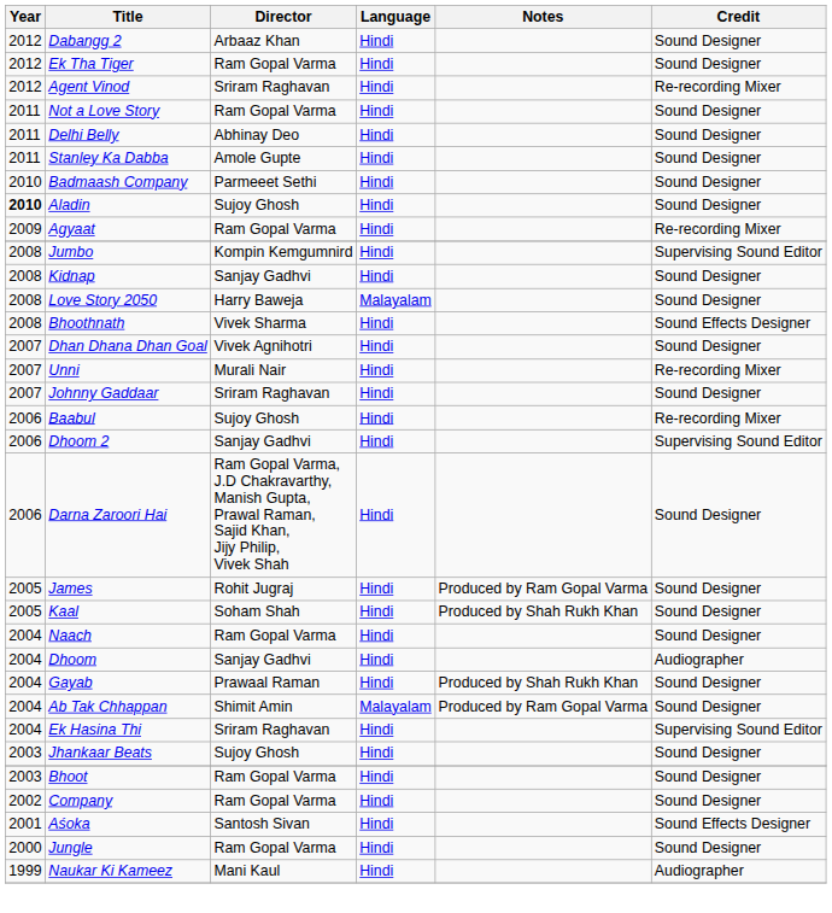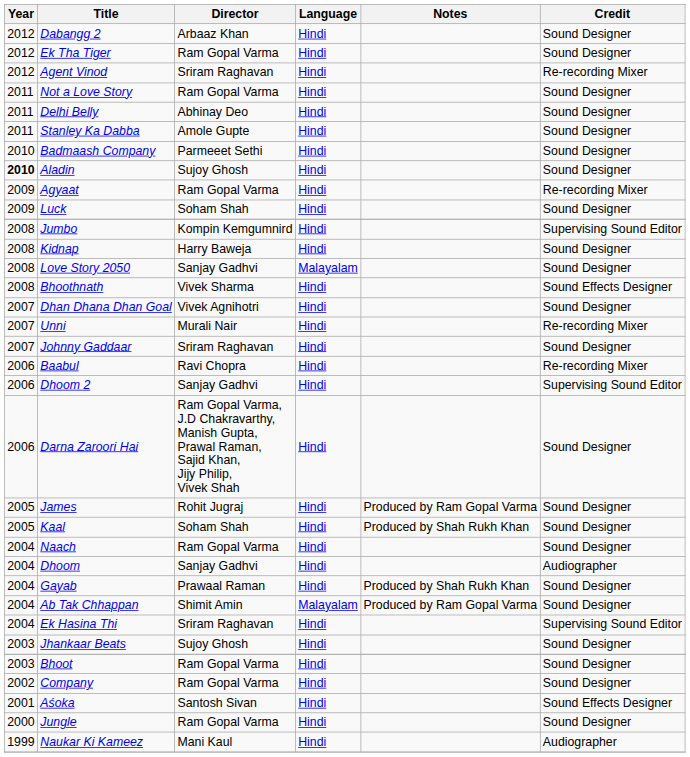+ row: 2009 | Luck | Soham Shah | Hindi | Sound Designer
Kidnap | Director: Sanjay Gadhvi -> Harry Baweja
Love Story 2050 | Director: Harry Baweja -> Sanjay Gadhvi
Baabul | Director: Sujoy Ghosh -> Ravi Chopra
